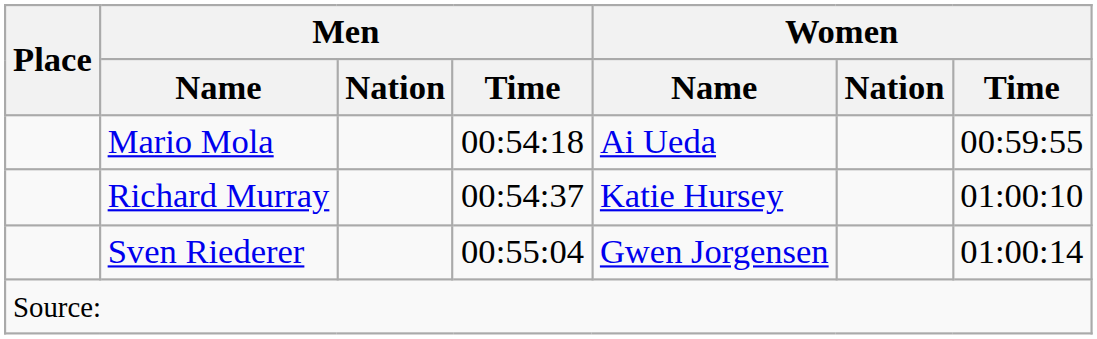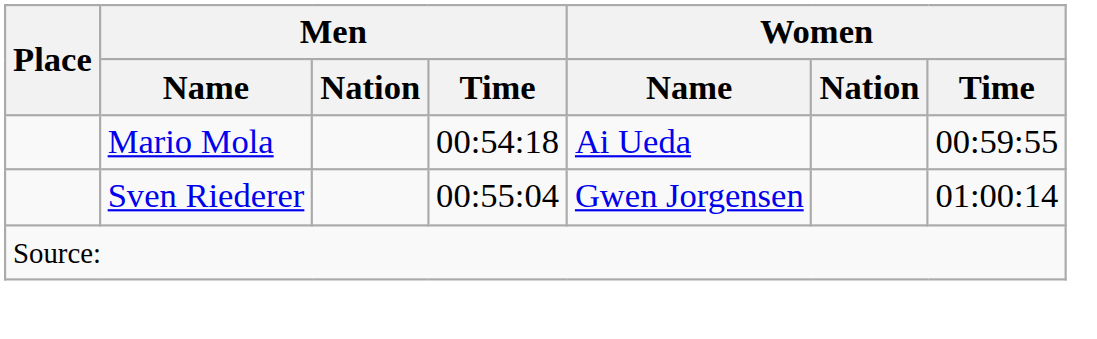- row: Richard Murray | 00:54:37 | Katie Hursey | 01:00:10
